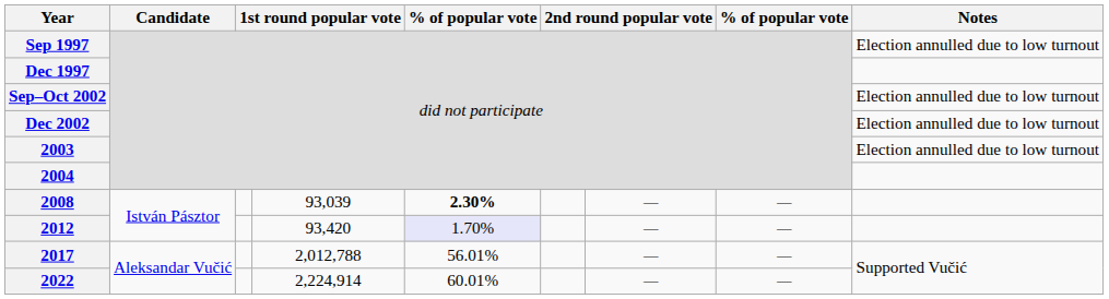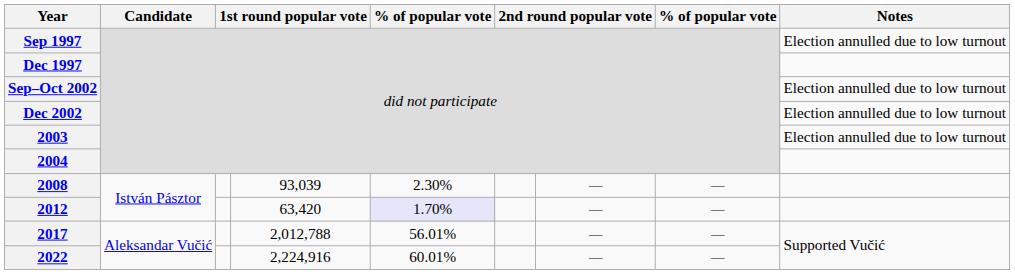2008 | column 5: bold -> normal
2012 | column 4: 93,420 -> 63,420
2022 | column 4: 2,224,914 -> 2,224,916
